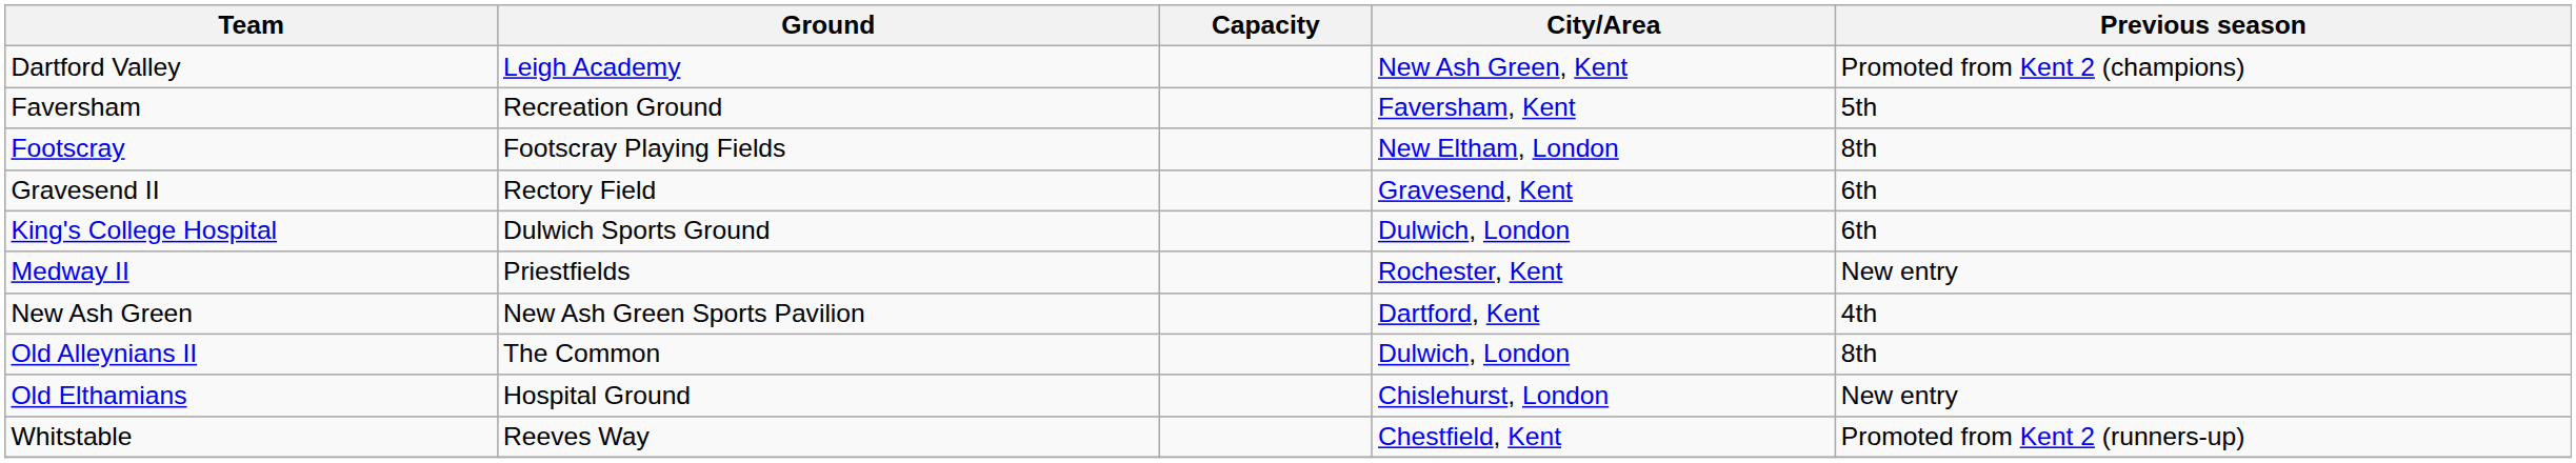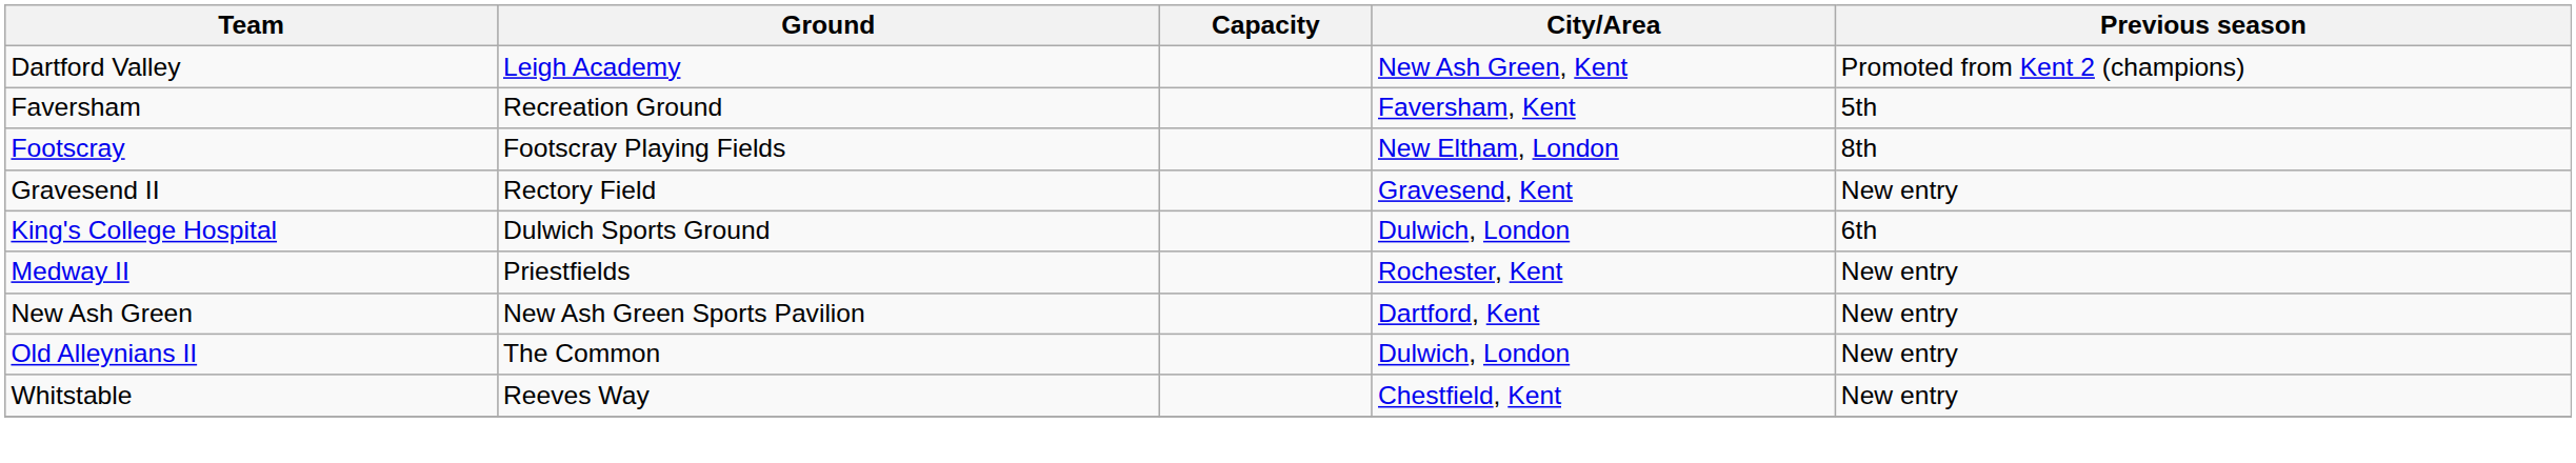Gravesend II | Previous season: 6th -> New entry
New Ash Green | Previous season: 4th -> New entry
Old Alleynians II | Previous season: 8th -> New entry
- row: Old Elthamians | Hospital Ground | Chislehurst, London | New entry
Whitstable | Previous season: Promoted from Kent 2 (runners-up) -> New entry
